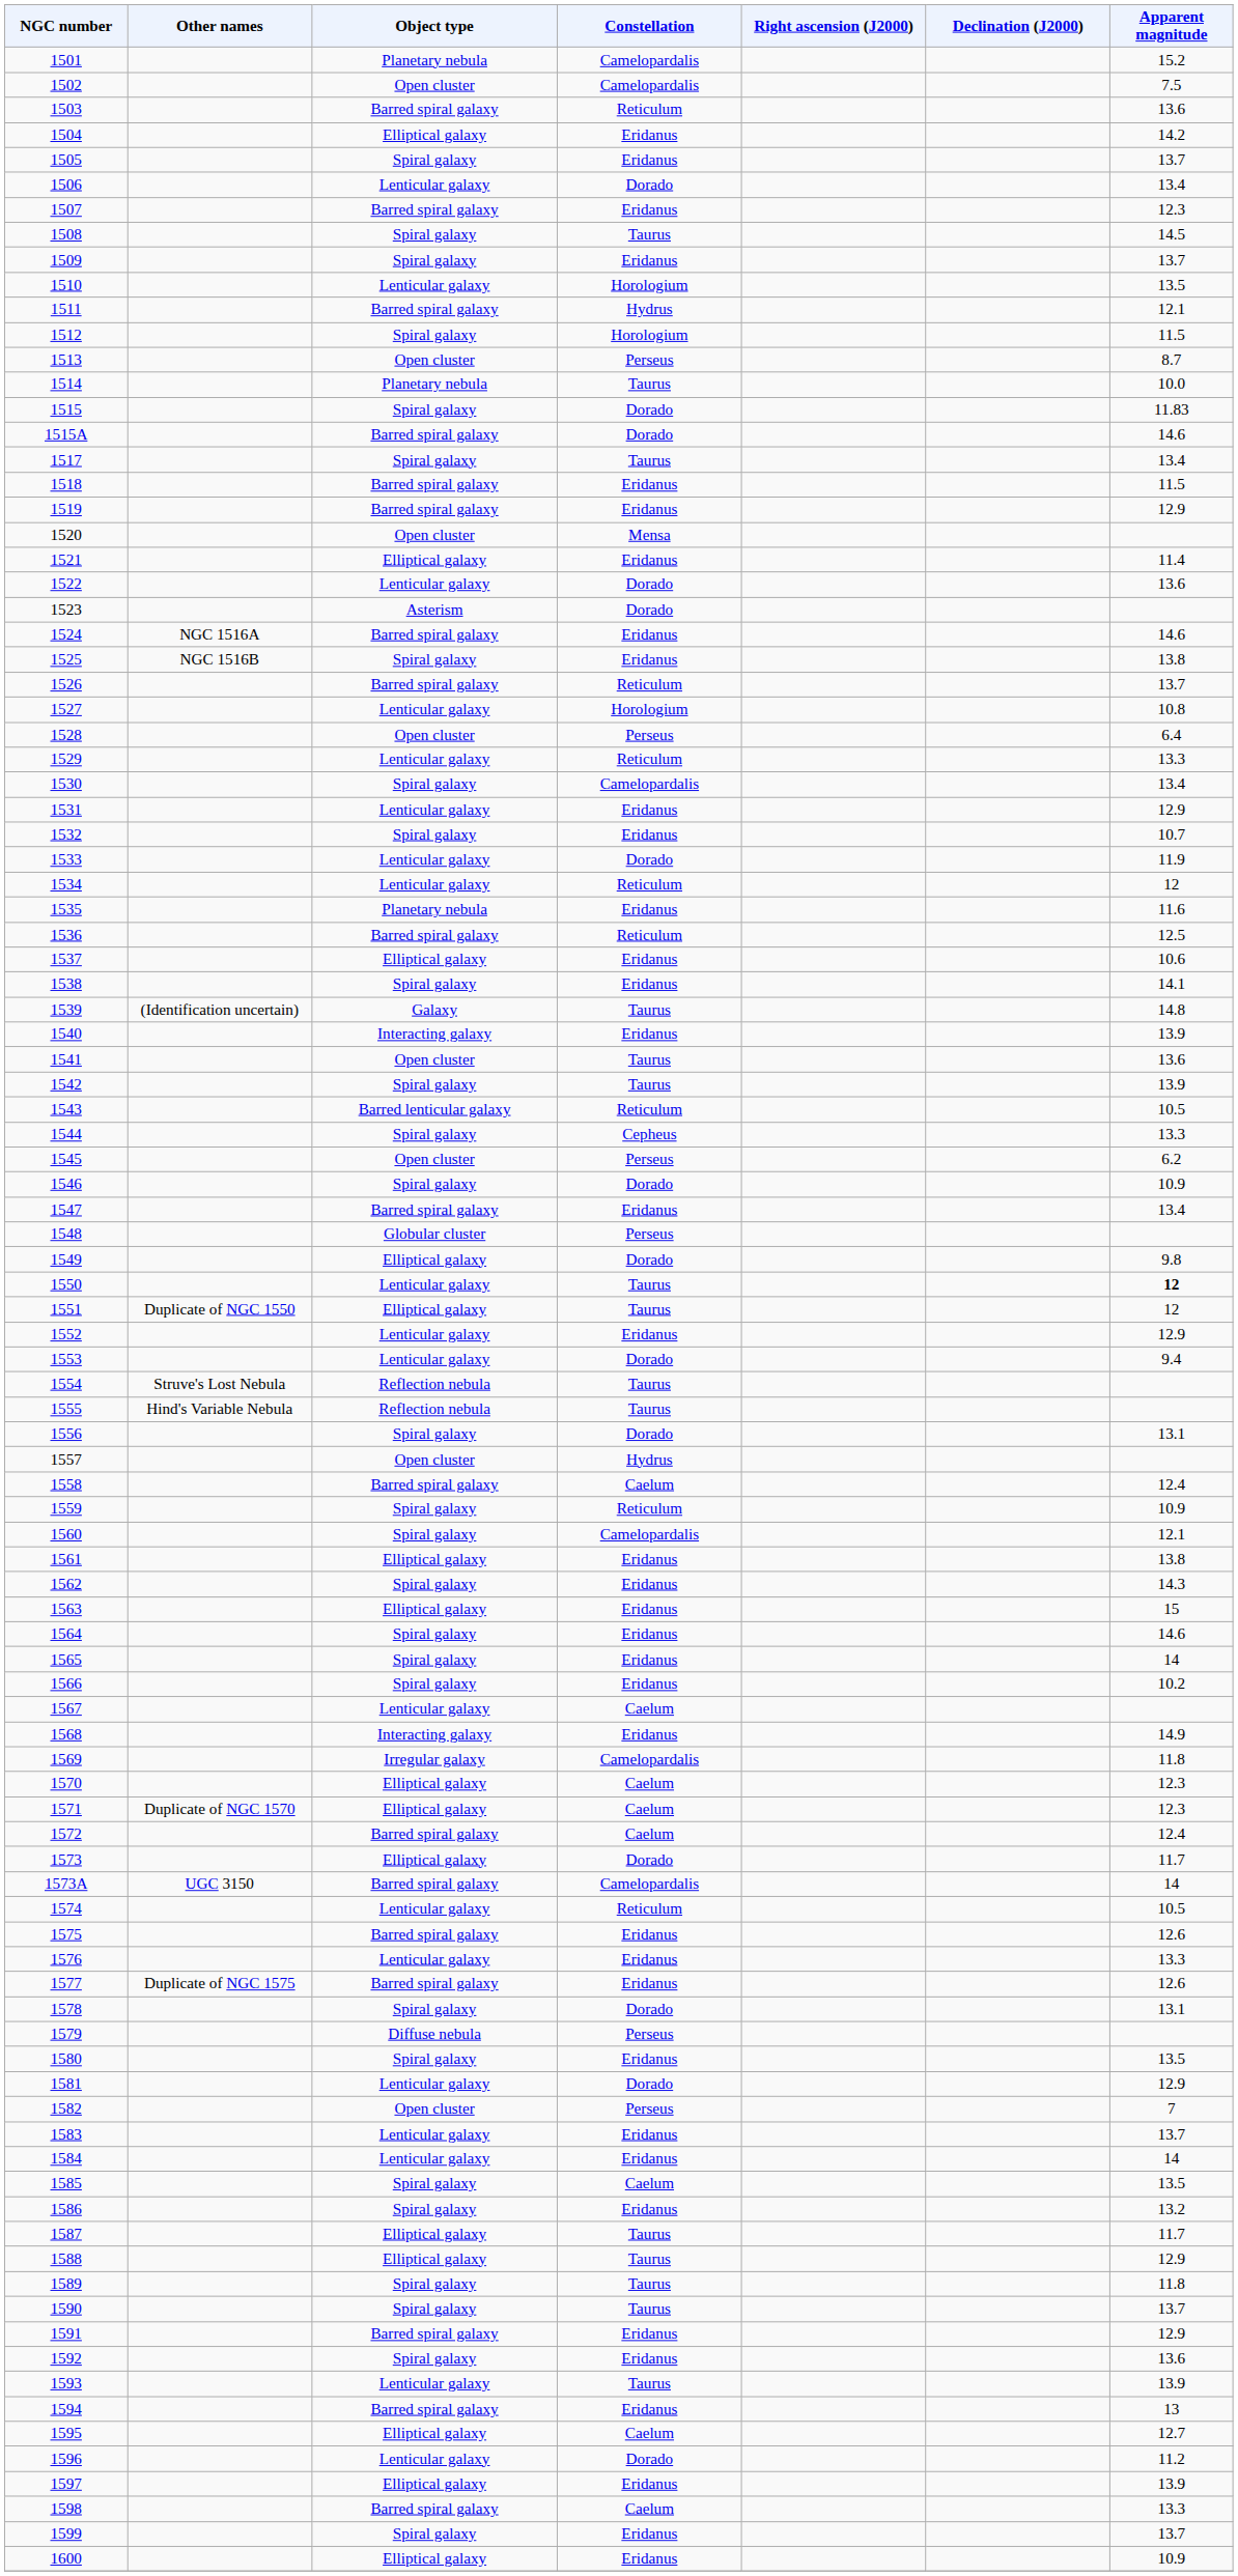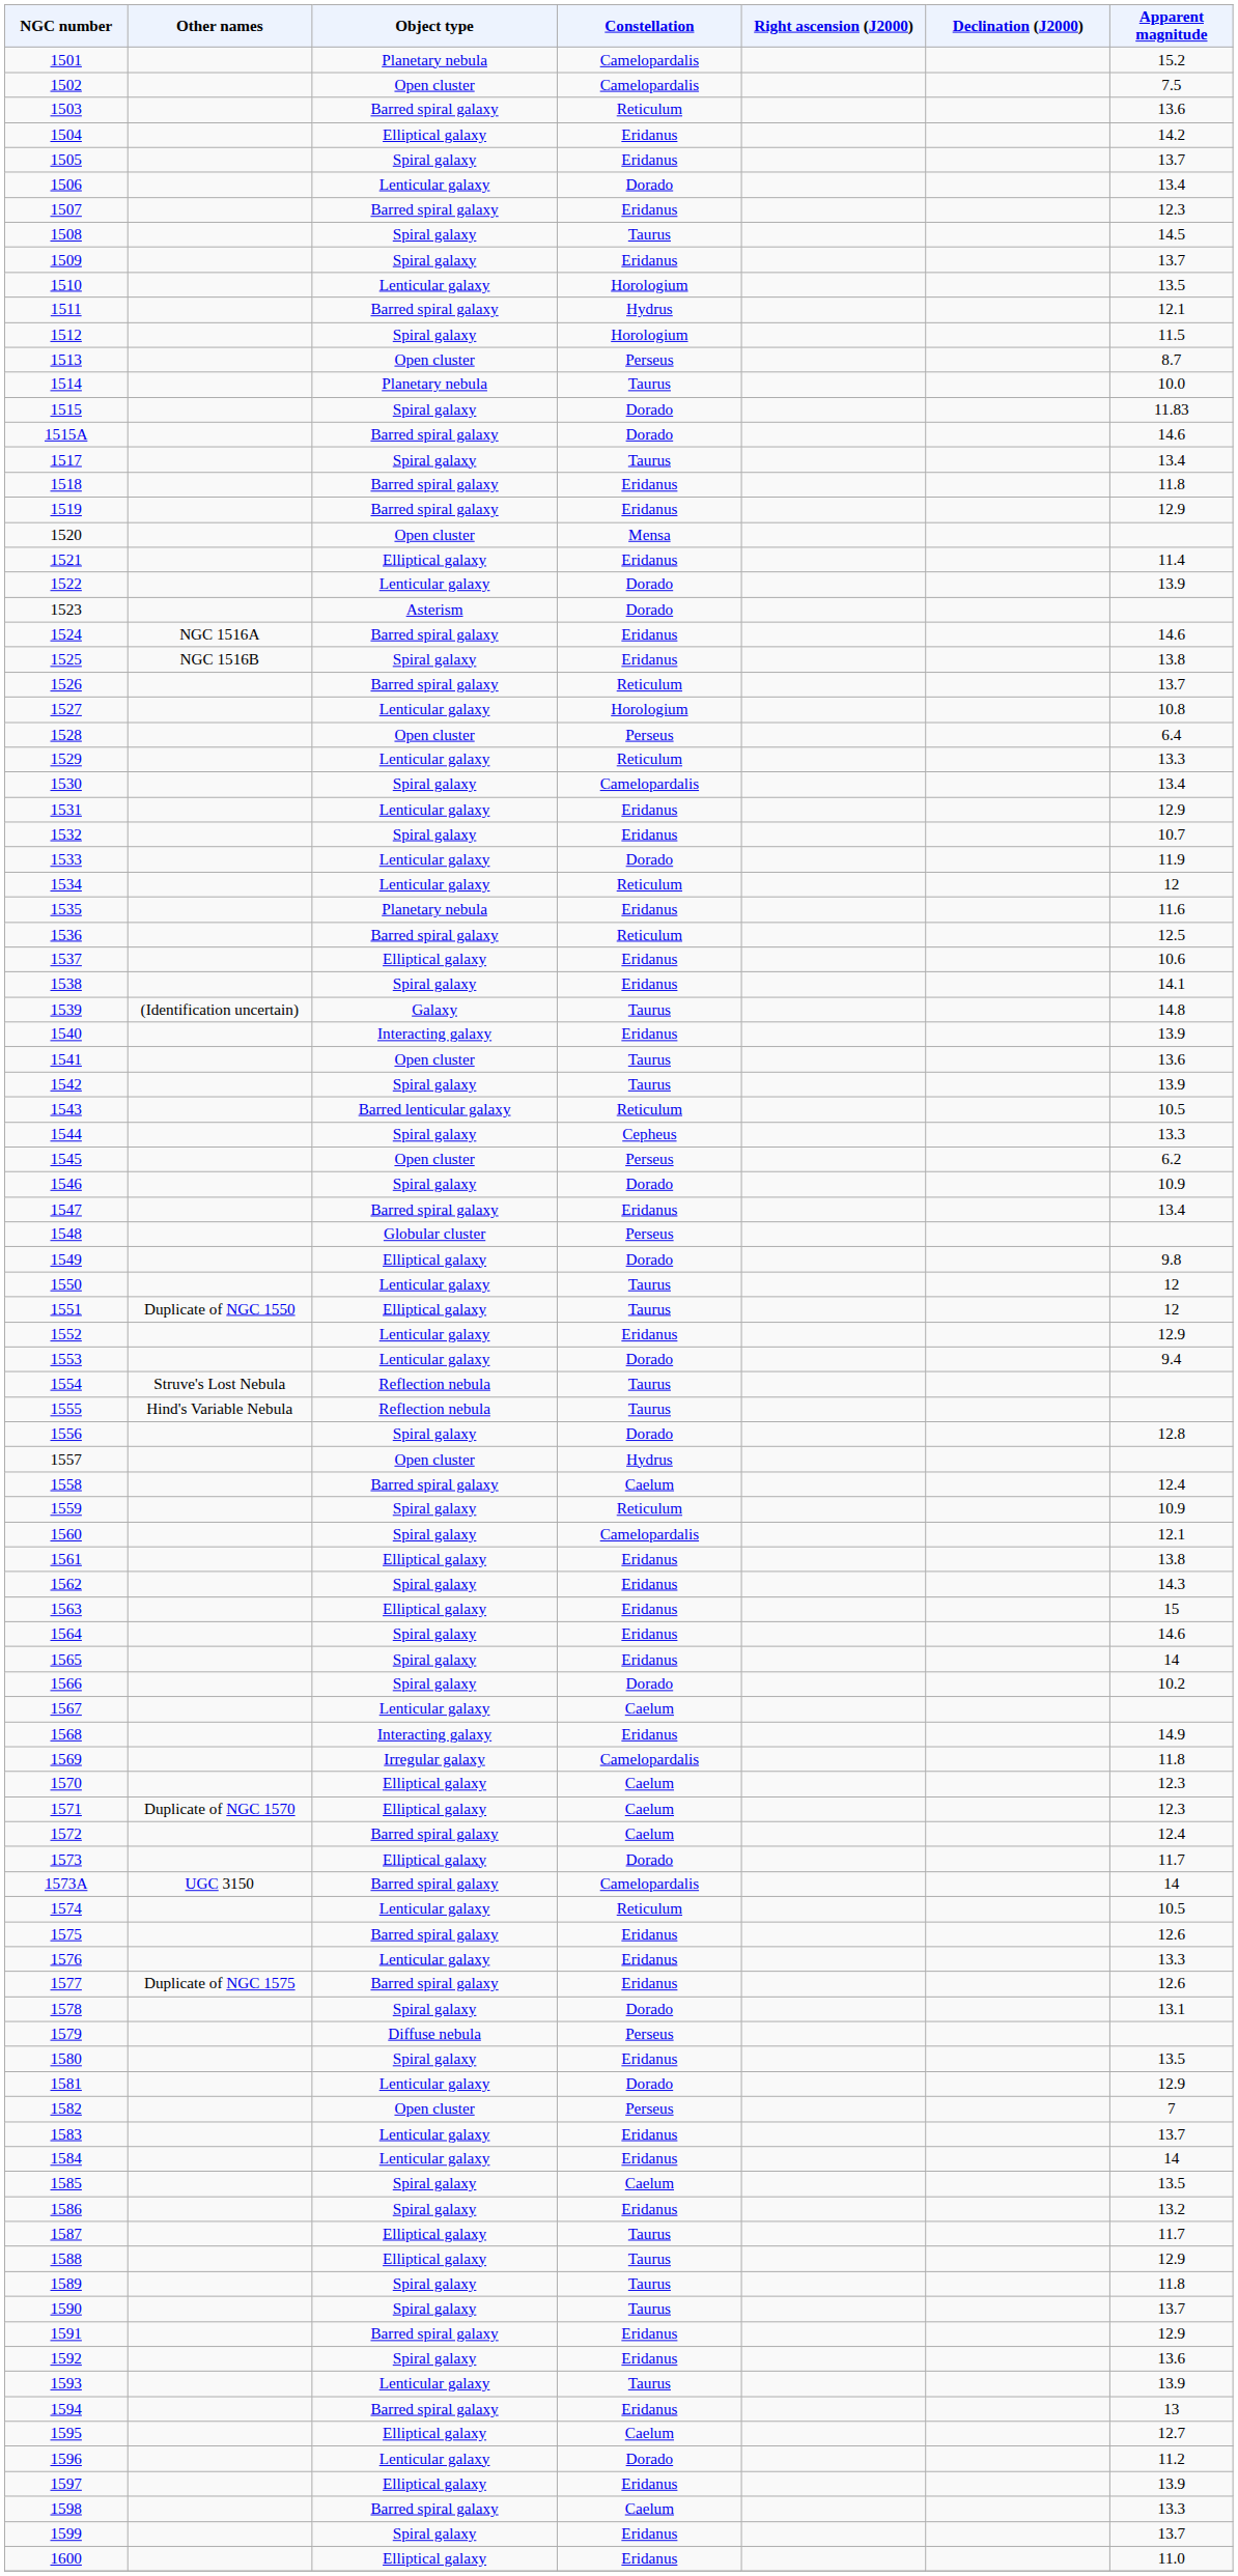1518 | Apparent magnitude: 11.5 -> 11.8
1522 | Apparent magnitude: 13.6 -> 13.9
1550 | Apparent magnitude: bold -> normal
1556 | Apparent magnitude: 13.1 -> 12.8
1566 | Constellation: Eridanus -> Dorado
1600 | Apparent magnitude: 10.9 -> 11.0
